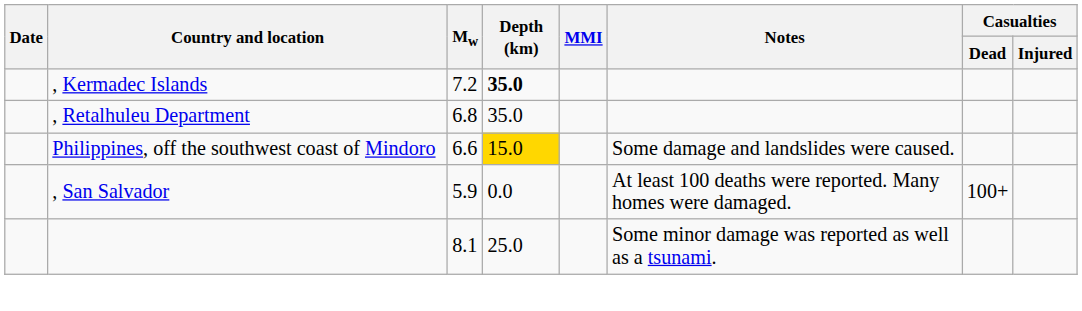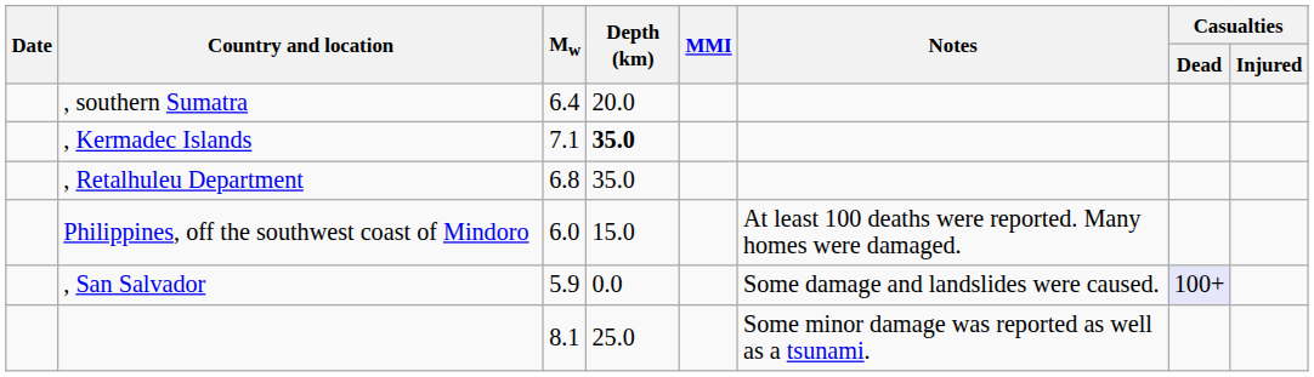+ row: , southern Sumatra | 6.4 | 20.0
, Kermadec Islands | Mw: 7.2 -> 7.1
Philippines, off the southwest coast of Mindoro | Mw: 6.6 -> 6.0
Philippines, off the southwest coast of Mindoro | Depth (km): gold background -> no background
Philippines, off the southwest coast of Mindoro | Notes: Some damage and landslides were caused. -> At least 100 deaths were reported. Many homes were damaged.
, San Salvador | Notes: At least 100 deaths were reported. Many homes were damaged. -> Some damage and landslides were caused.
, San Salvador | Casualties / Dead: no background -> lavender background
